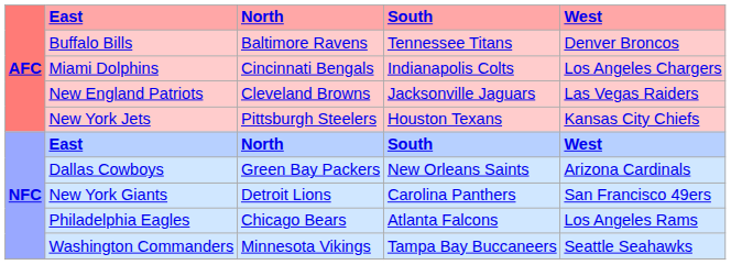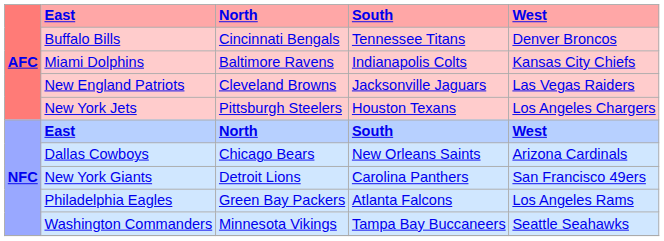Buffalo Bills | North: Baltimore Ravens -> Cincinnati Bengals
Miami Dolphins | North: Cincinnati Bengals -> Baltimore Ravens
Miami Dolphins | West: Los Angeles Chargers -> Kansas City Chiefs
New York Jets | West: Kansas City Chiefs -> Los Angeles Chargers
Dallas Cowboys | North: Green Bay Packers -> Chicago Bears
Philadelphia Eagles | North: Chicago Bears -> Green Bay Packers
